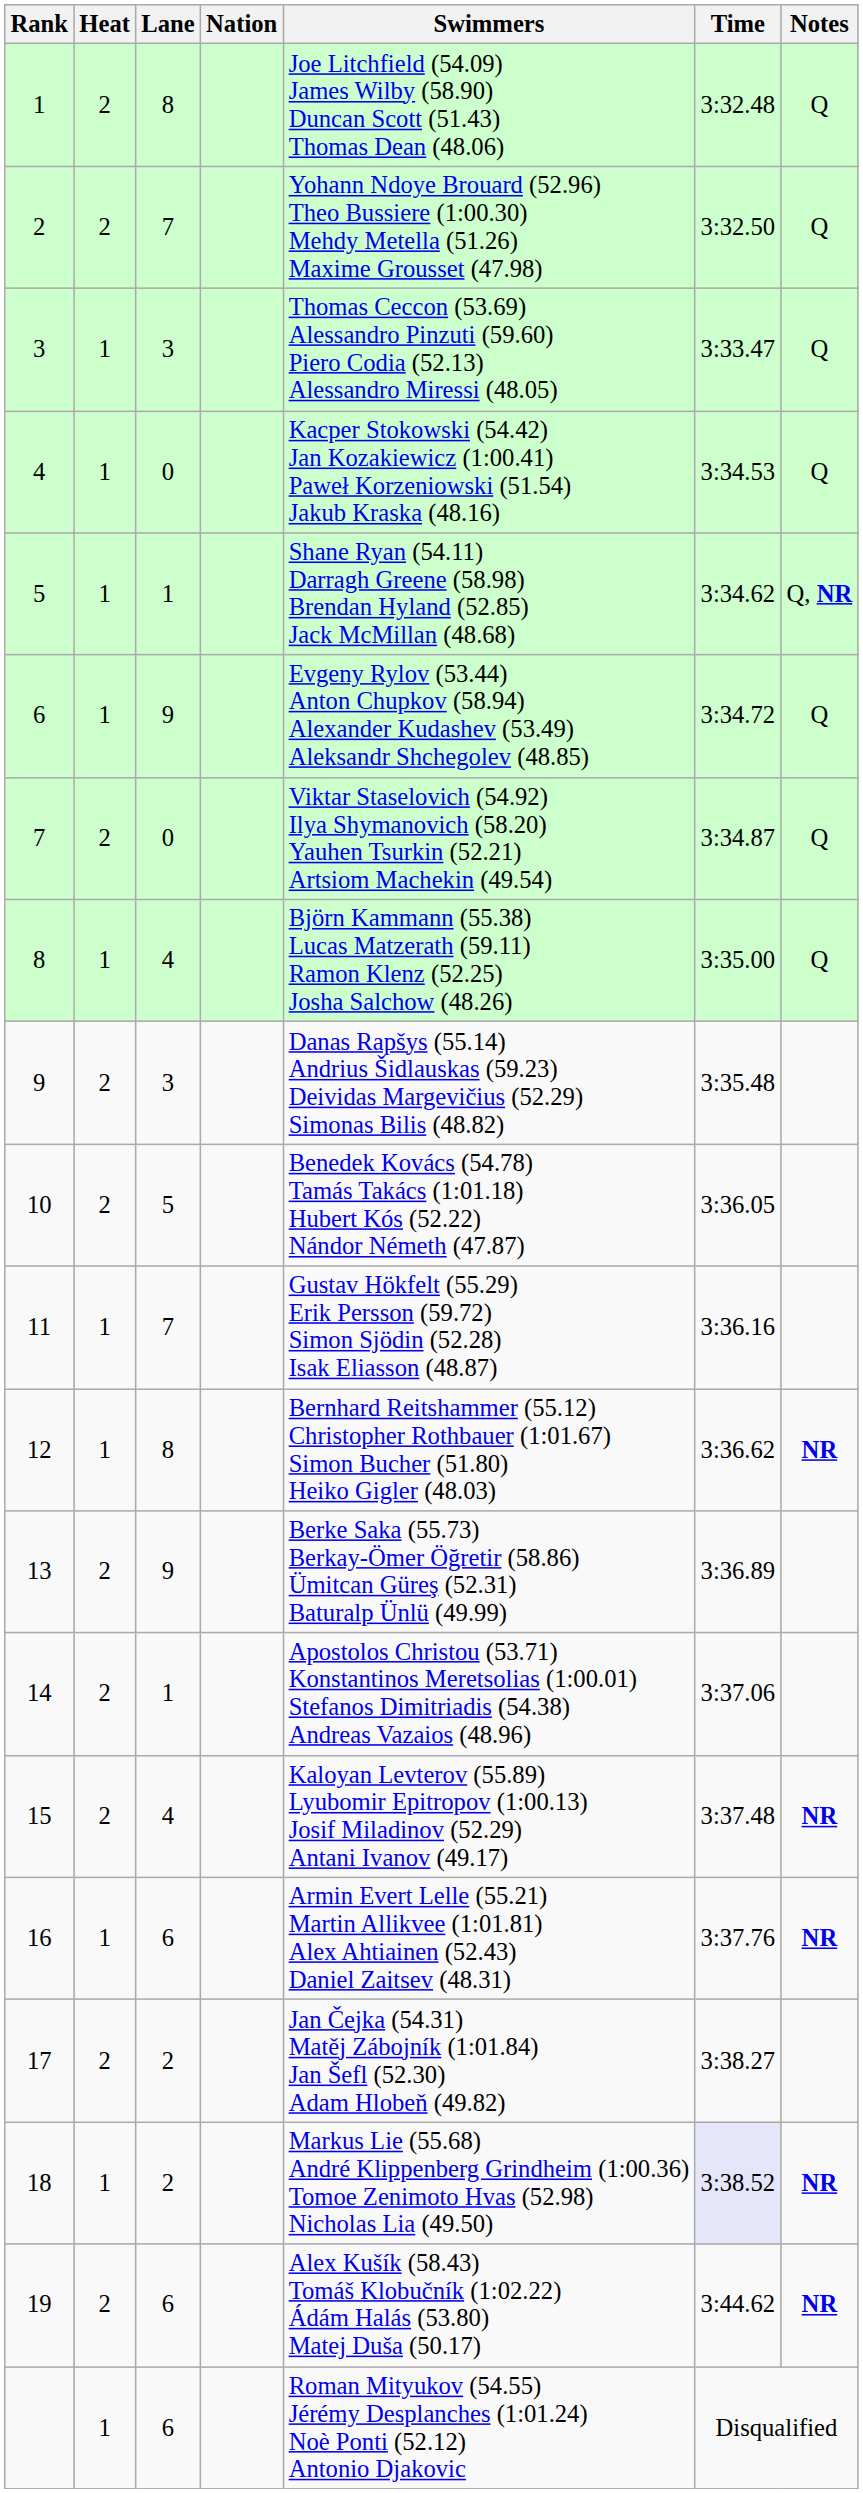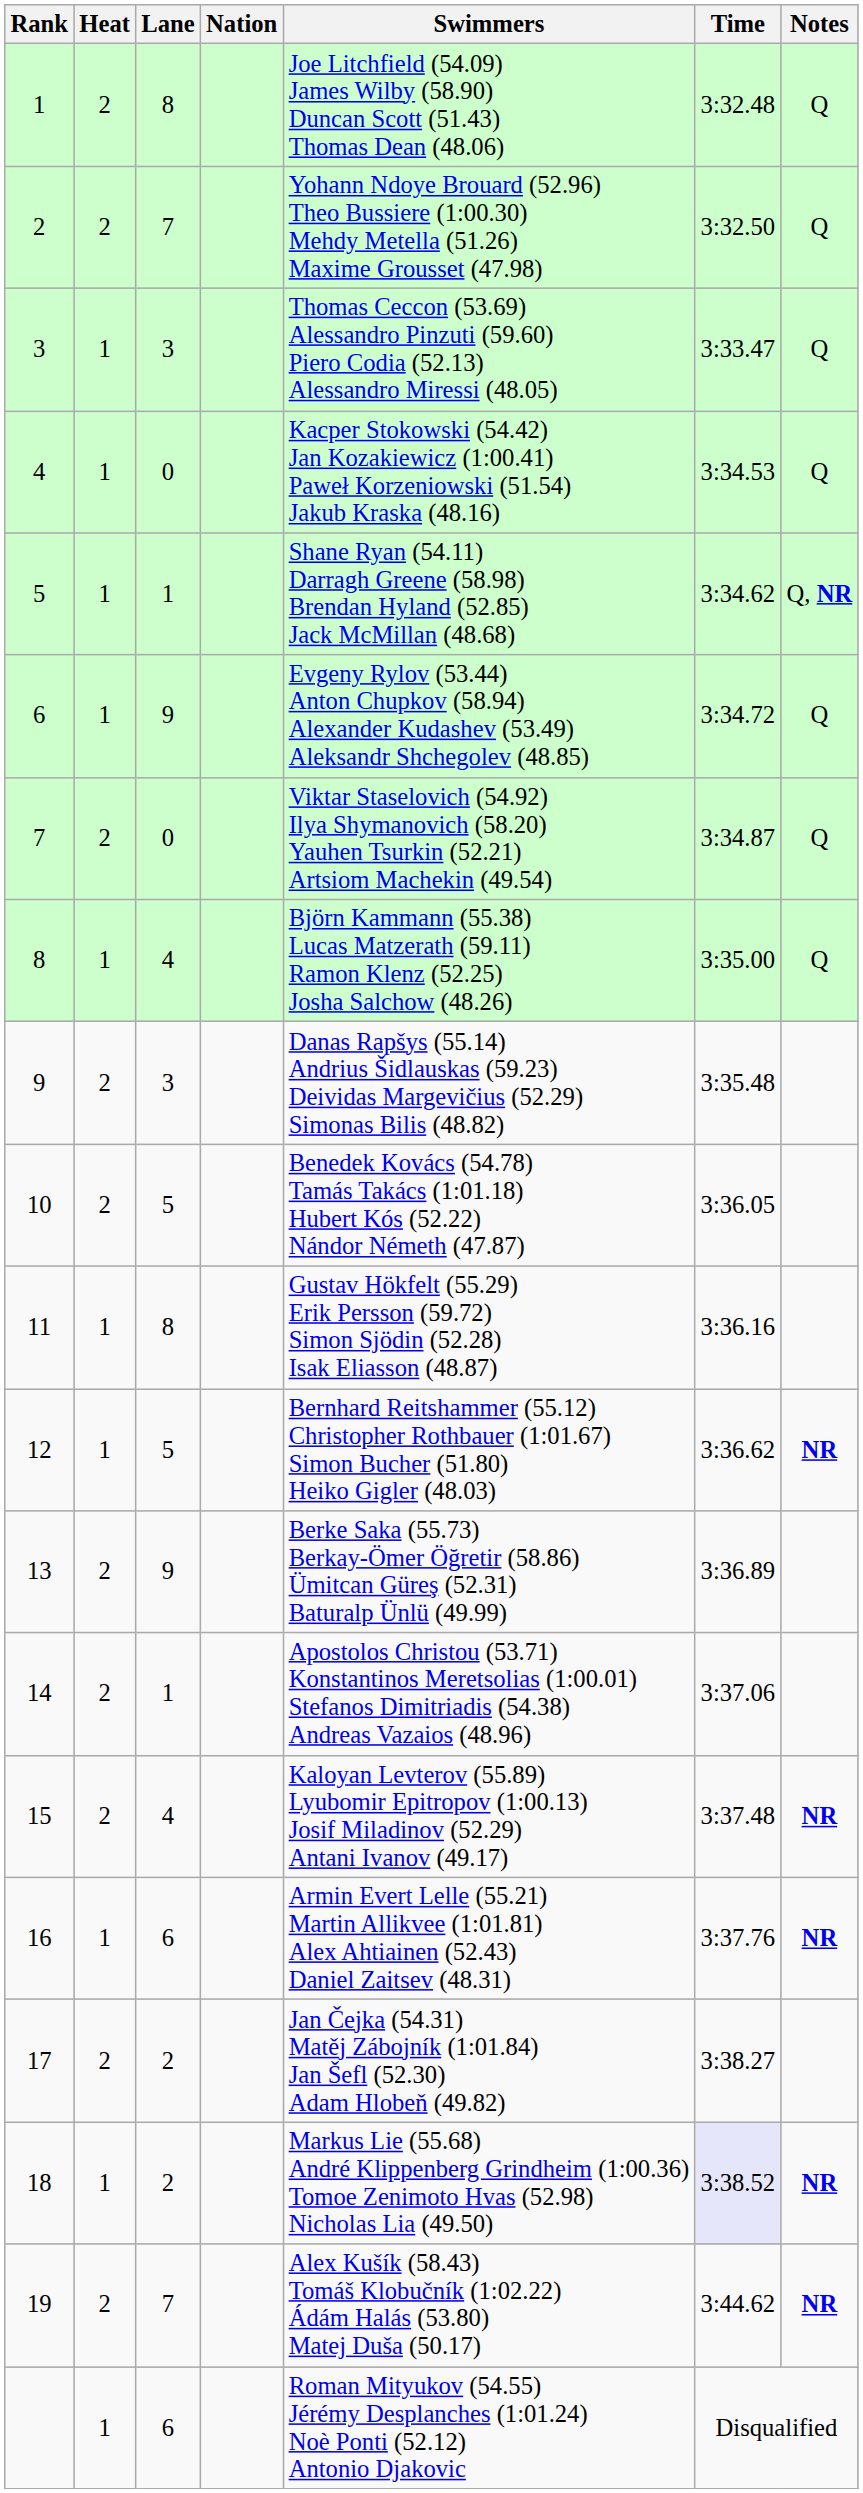11 | Lane: 7 -> 8
12 | Lane: 8 -> 5
19 | Lane: 6 -> 7
